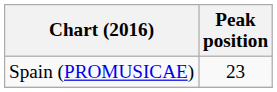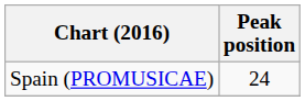Spain (PROMUSICAE) | Peak position: 23 -> 24
